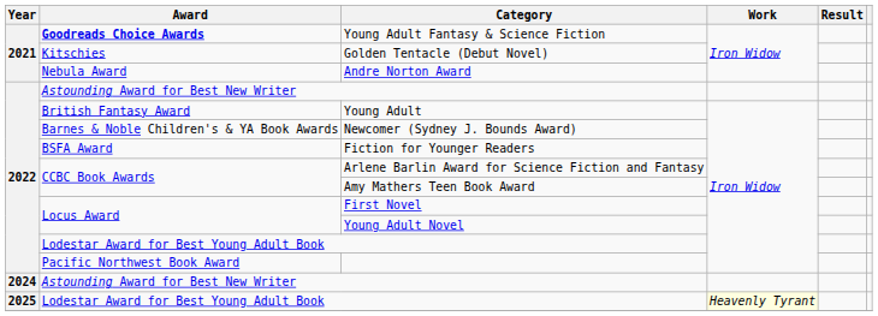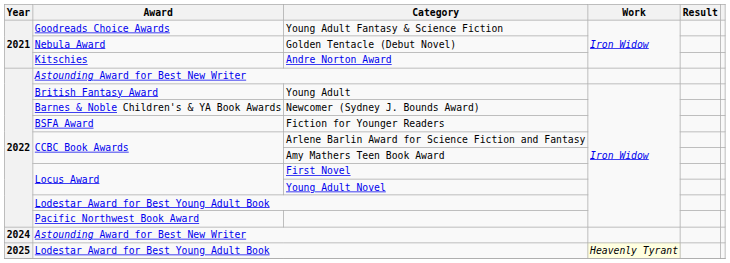Young Adult Fantasy & Science Fiction | Award: bold -> normal
Golden Tentacle (Debut Novel) | Award: Kitschies -> Nebula Award
Andre Norton Award | Award: Nebula Award -> Kitschies
